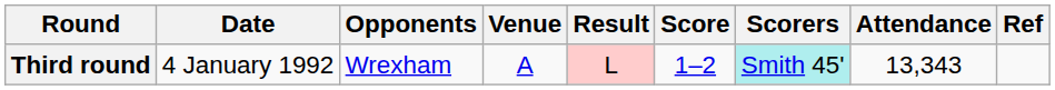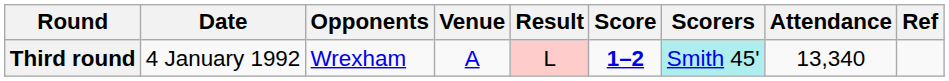Third round | Score: normal -> bold
Third round | Attendance: 13,343 -> 13,340
